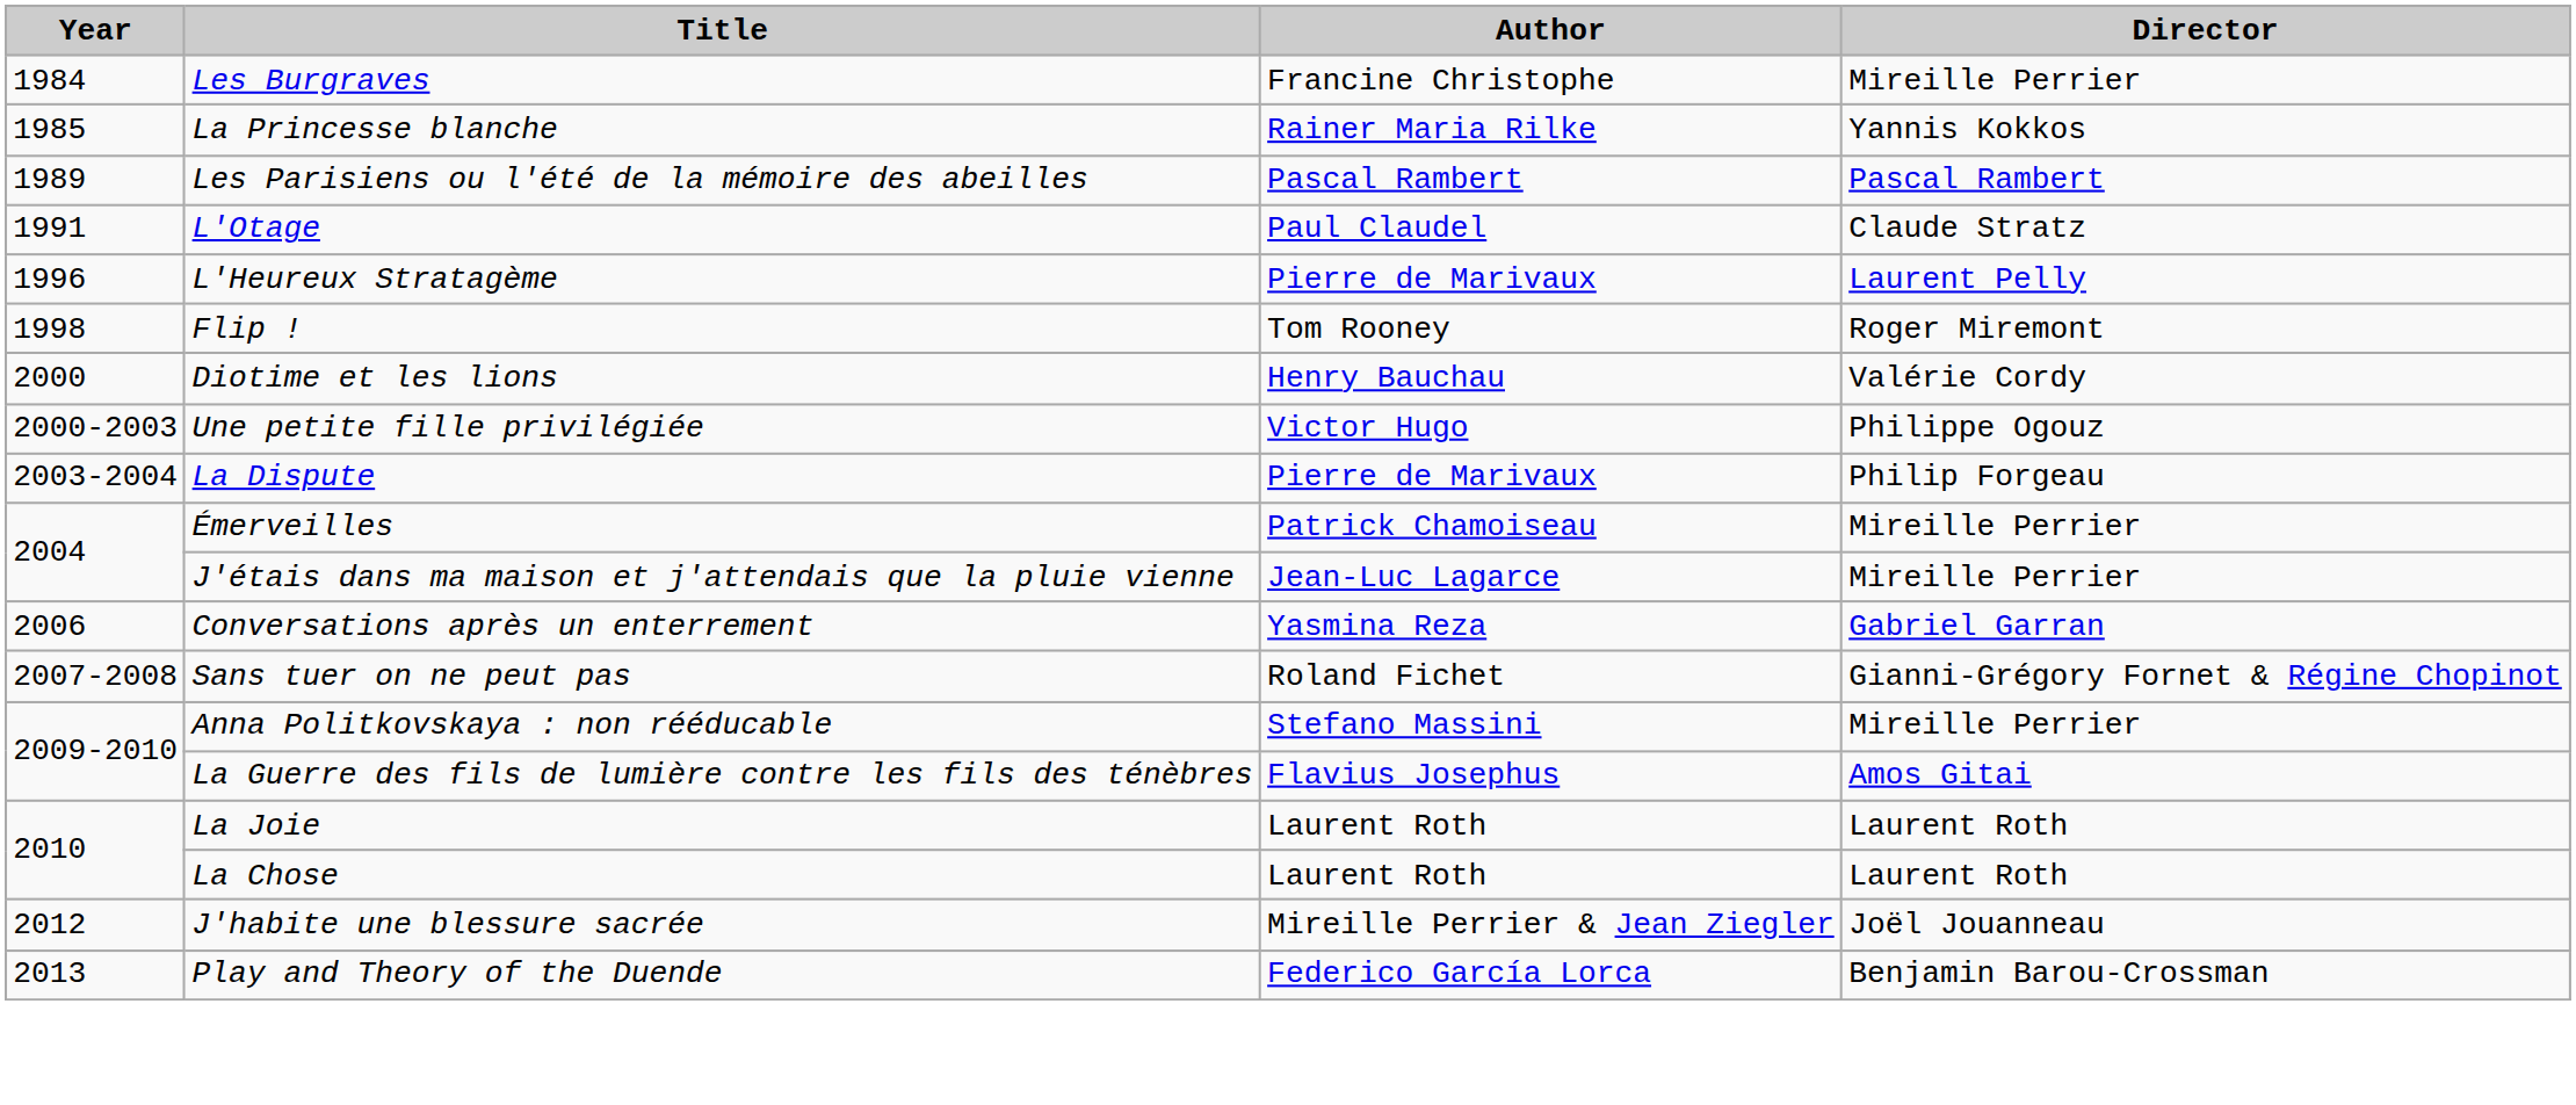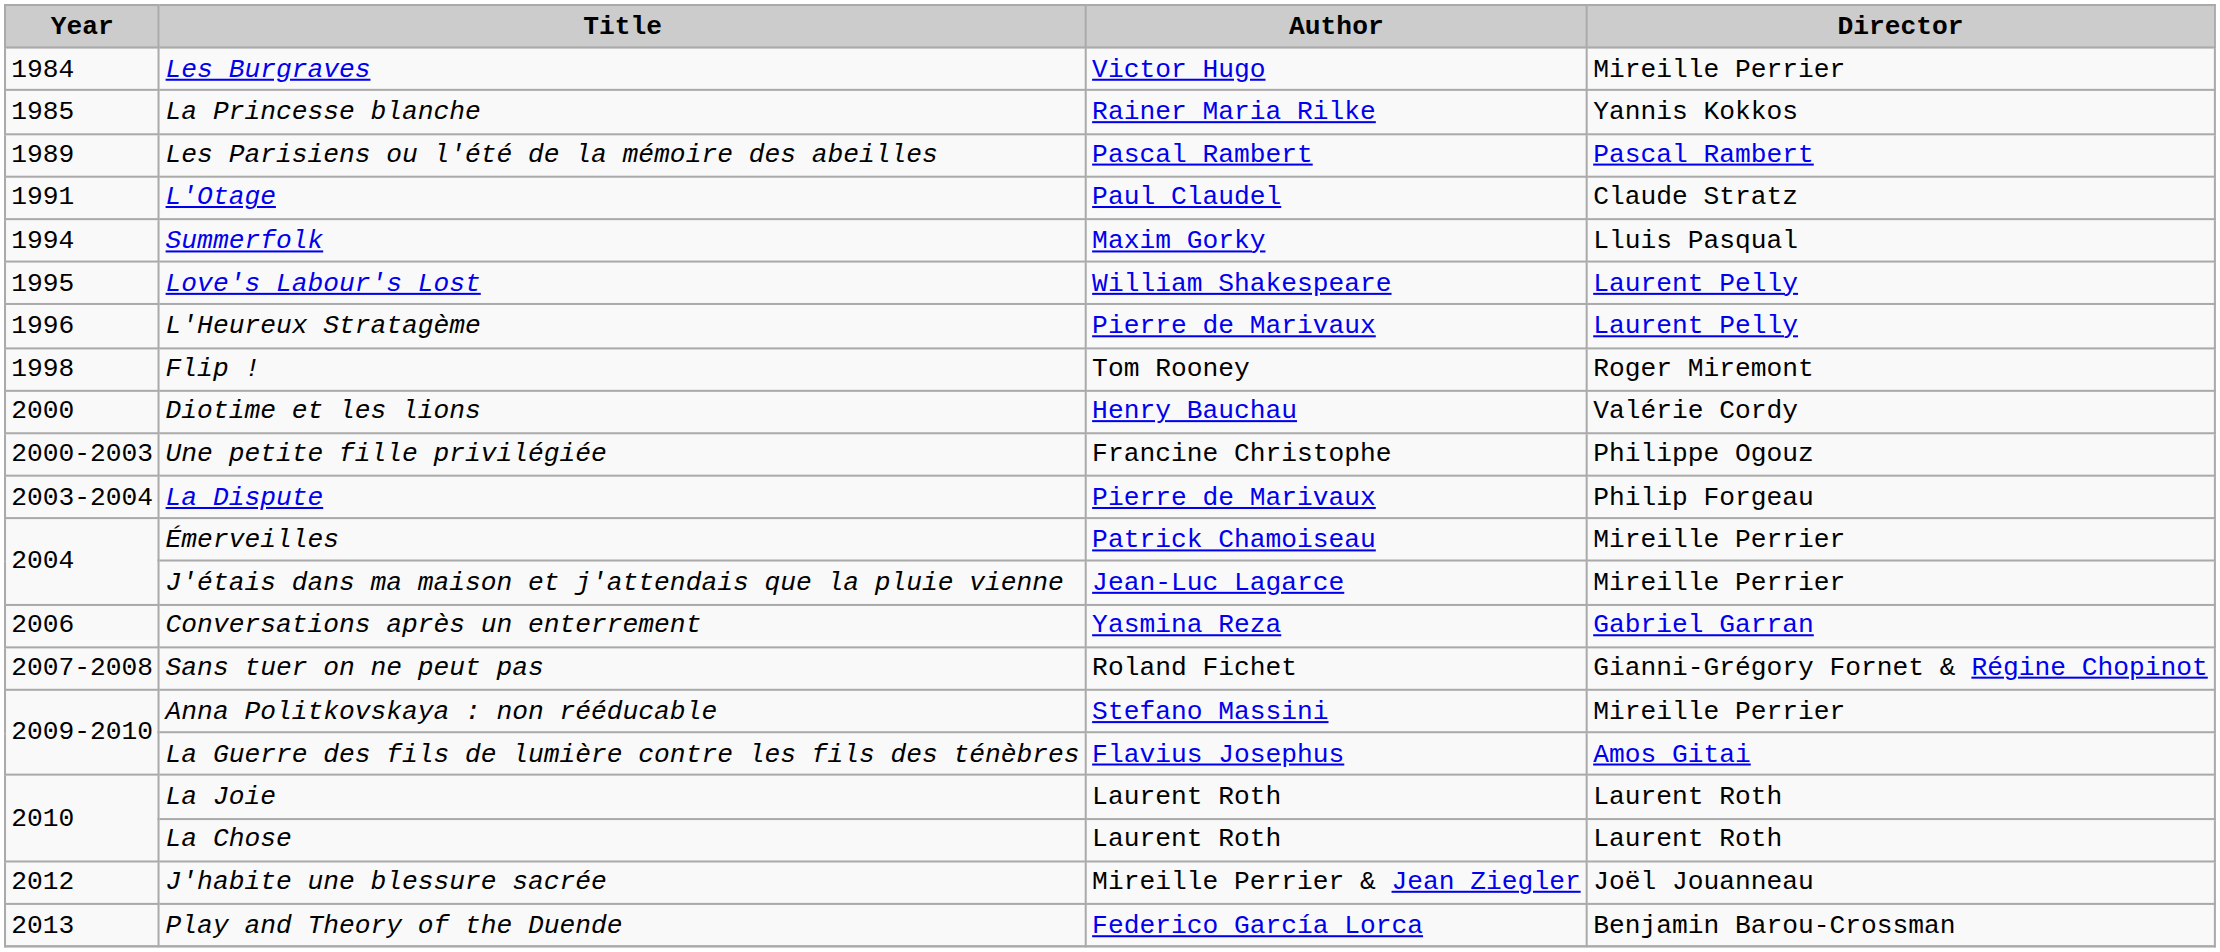Les Burgraves | Author: Francine Christophe -> Victor Hugo
+ row: 1994 | Summerfolk | Maxim Gorky | Lluis Pasqual
+ row: 1995 | Love's Labour's Lost | William Shakespeare | Laurent Pelly
Une petite fille privilégiée | Author: Victor Hugo -> Francine Christophe
